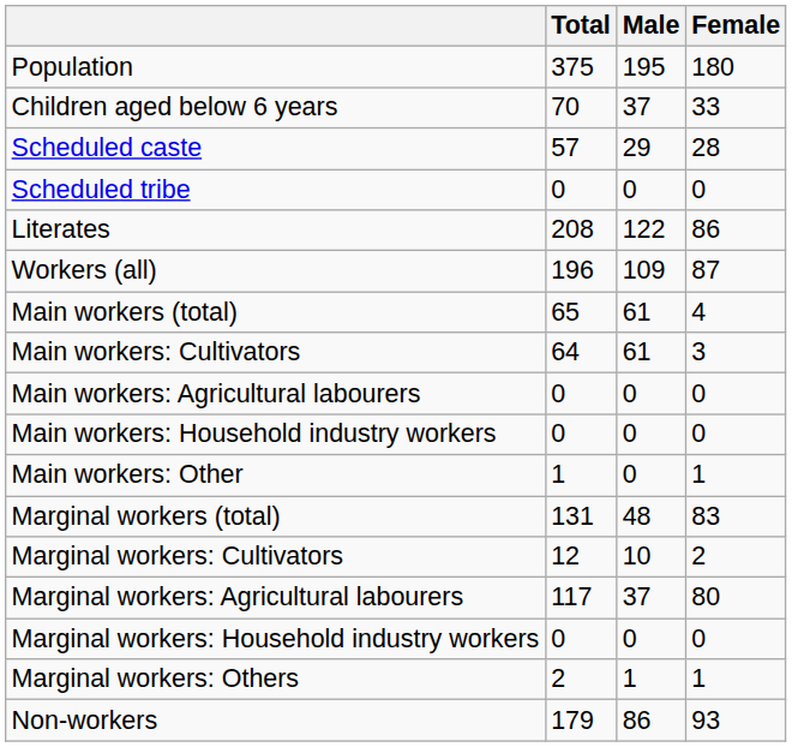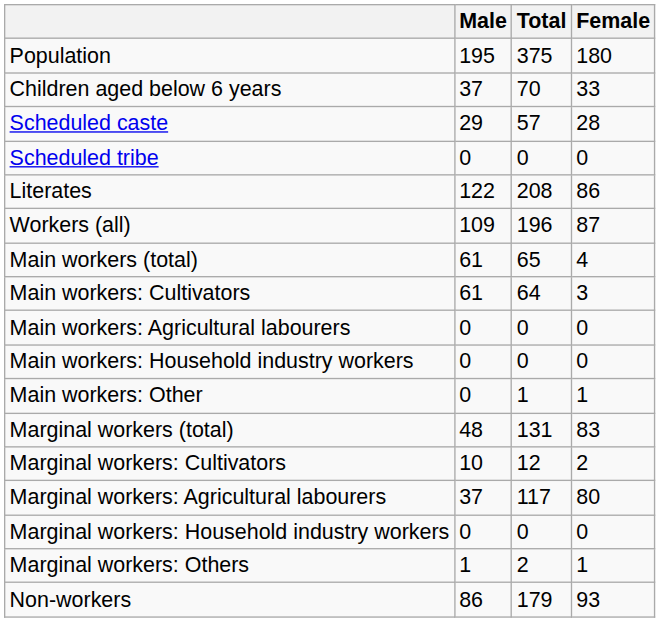columns swapped: Total <-> Male
